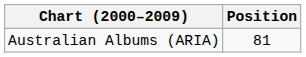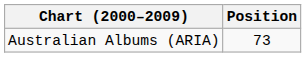Australian Albums (ARIA) | Position: 81 -> 73
